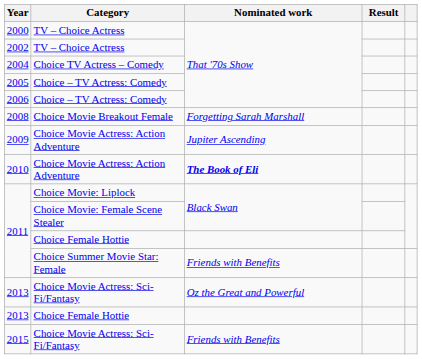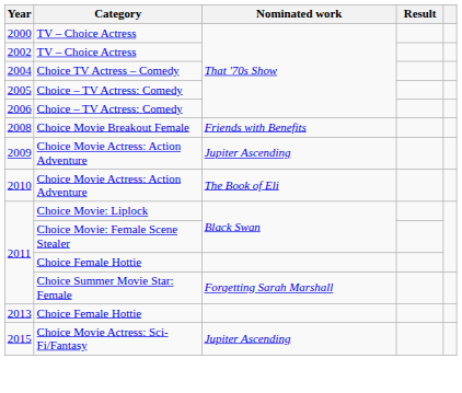2008 | Nominated work: Forgetting Sarah Marshall -> Friends with Benefits
2010 | Nominated work: bold -> normal
2011 / Choice Summer Movie Star: Female | Nominated work: Friends with Benefits -> Forgetting Sarah Marshall
- row: 2013 | Choice Movie Actress: Sci-Fi/Fantasy | Oz the Great and Powerful
2015 | Nominated work: Friends with Benefits -> Jupiter Ascending
